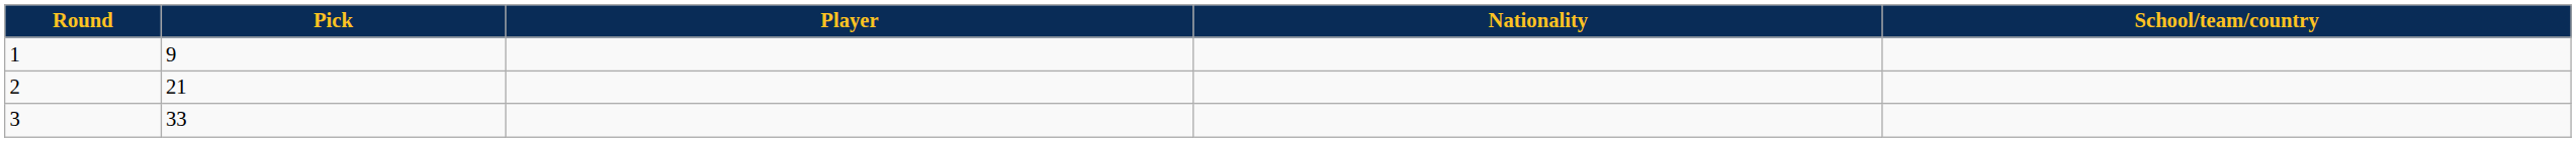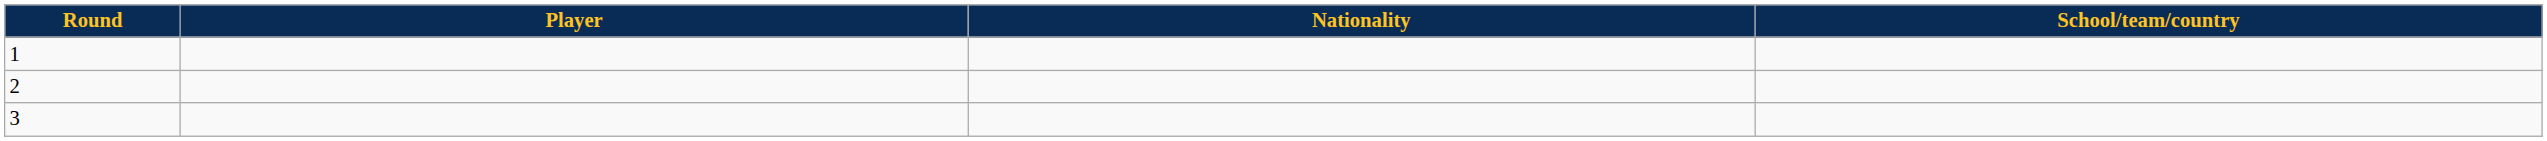- column: Pick | 9 | 21 | 33
